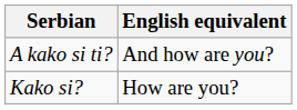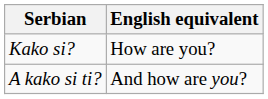rows swapped: Kako si? <-> A kako si ti?
